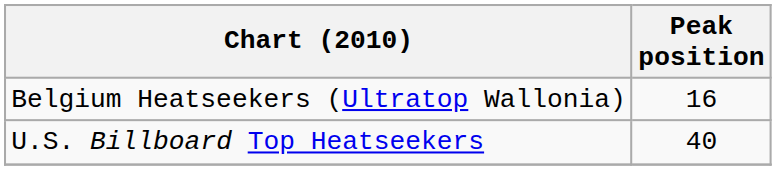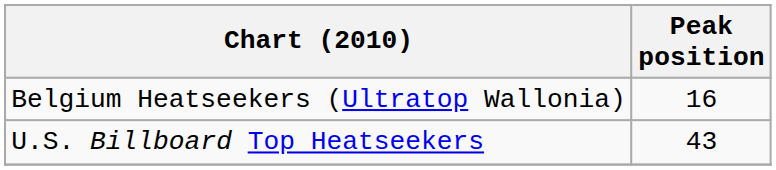U.S. Billboard Top Heatseekers | Peak position: 40 -> 43
